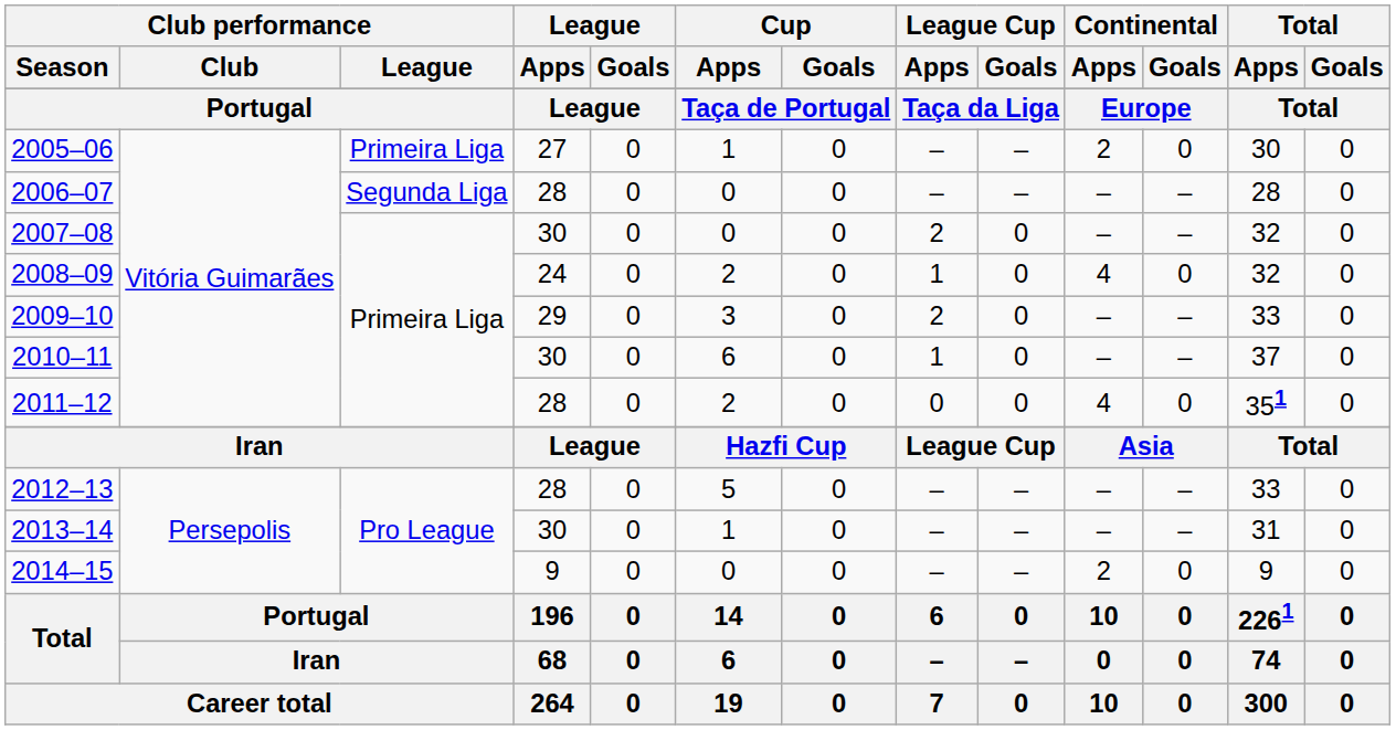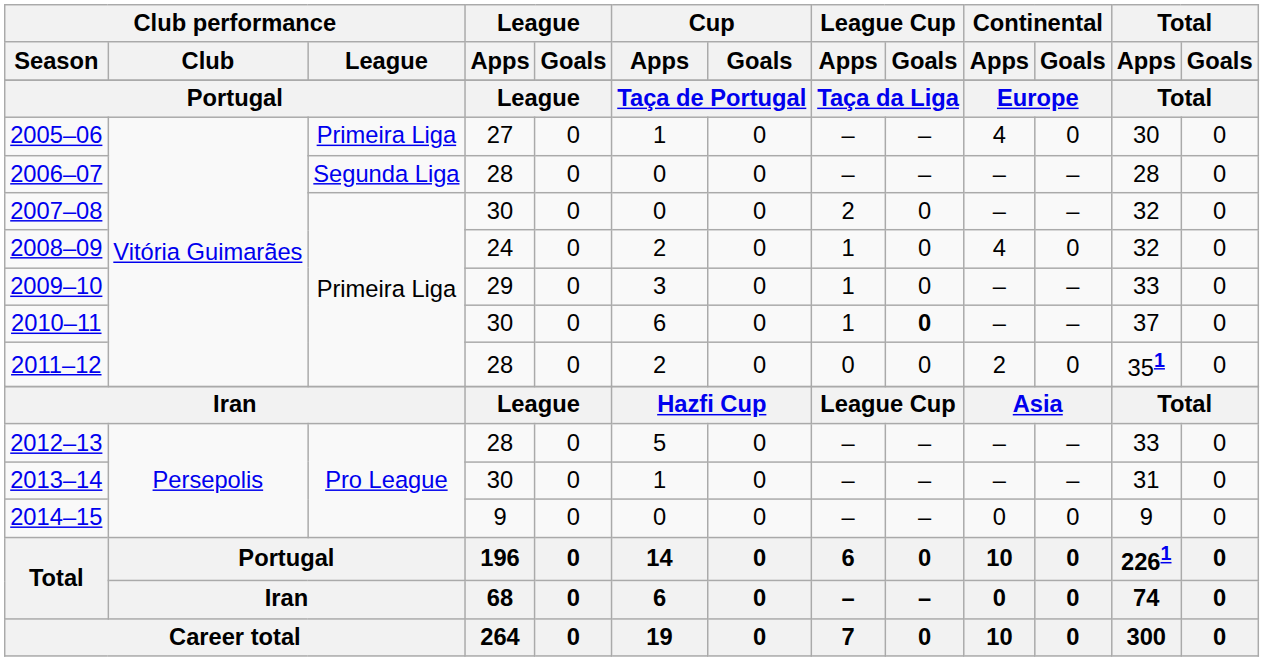2005–06 | Continental / Apps: 2 -> 4
2009–10 | League Cup / Apps: 2 -> 1
2010–11 | League Cup / Goals: normal -> bold
2011–12 | Continental / Apps: 4 -> 2
2014–15 | Continental / Apps: 2 -> 0
